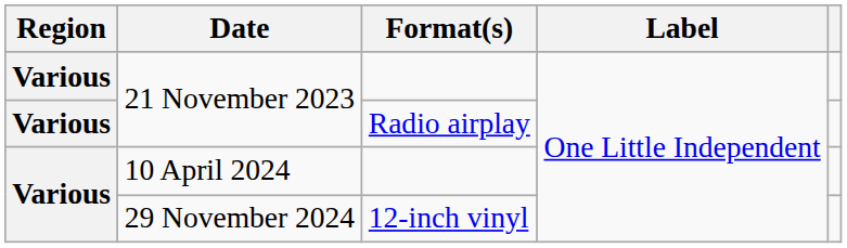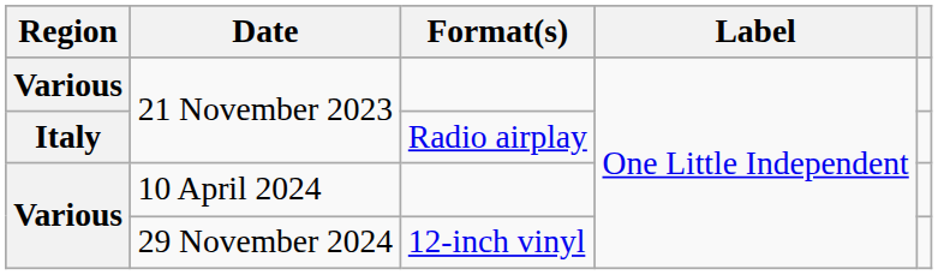21 November 2023 / Radio airplay | Region: Various -> Italy
